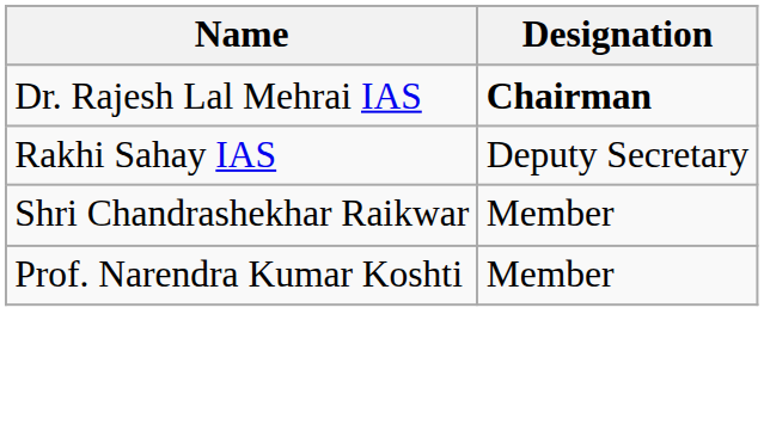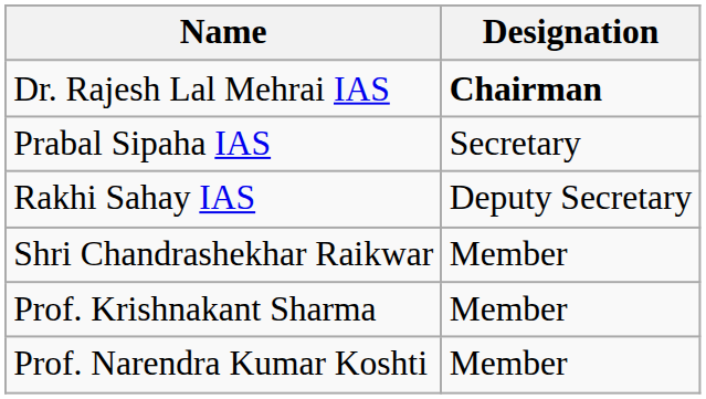+ row: Prabal Sipaha IAS | Secretary
+ row: Prof. Krishnakant Sharma | Member
